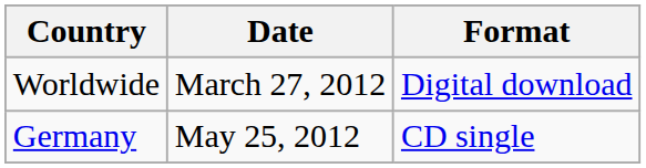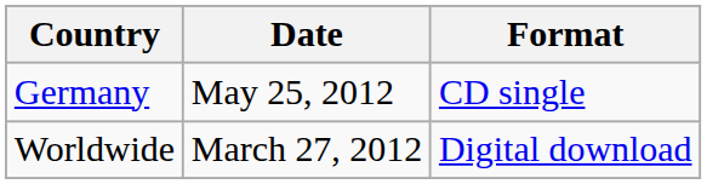rows swapped: Worldwide <-> Germany
